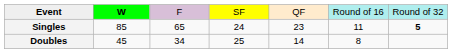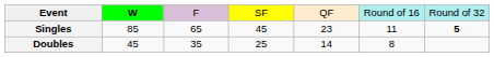Singles | column 4: 24 -> 45
Doubles | column 3: 34 -> 35
